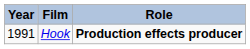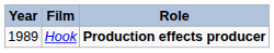Hook | Year: 1991 -> 1989
